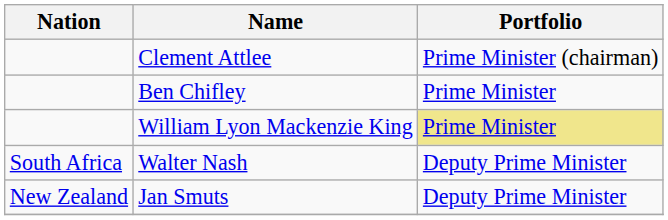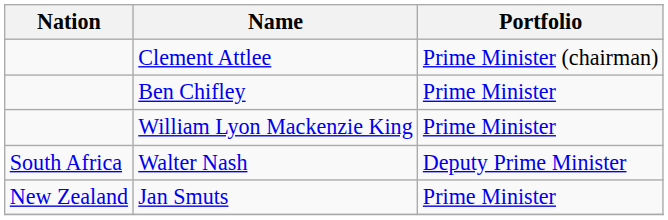William Lyon Mackenzie King | Portfolio: khaki background -> no background
Jan Smuts | Portfolio: Deputy Prime Minister -> Prime Minister
